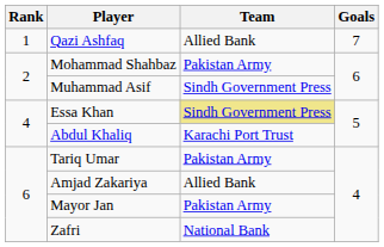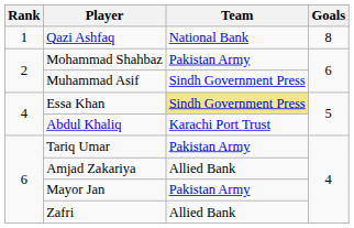Qazi Ashfaq | Team: Allied Bank -> National Bank
Qazi Ashfaq | Goals: 7 -> 8
Zafri | Team: National Bank -> Allied Bank
